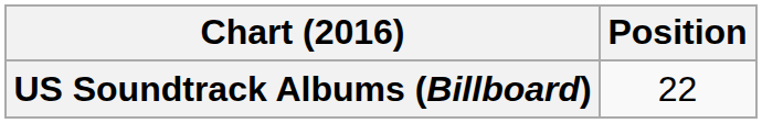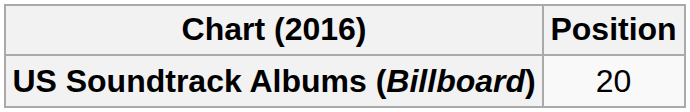US Soundtrack Albums (Billboard) | Position: 22 -> 20
